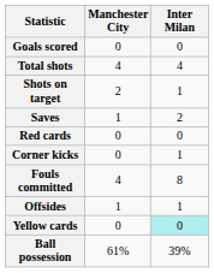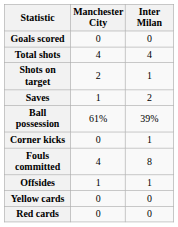rows swapped: Ball possession <-> Red cards
Yellow cards | Inter Milan: paleturquoise background -> no background
